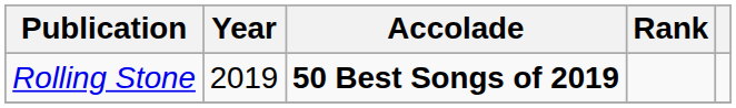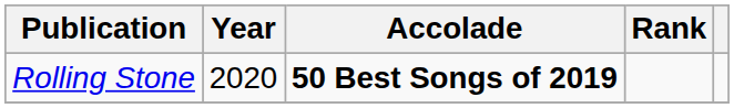Rolling Stone | Year: 2019 -> 2020
